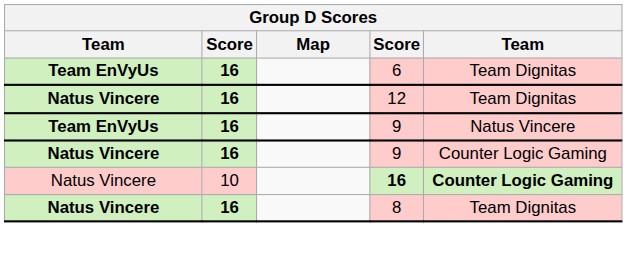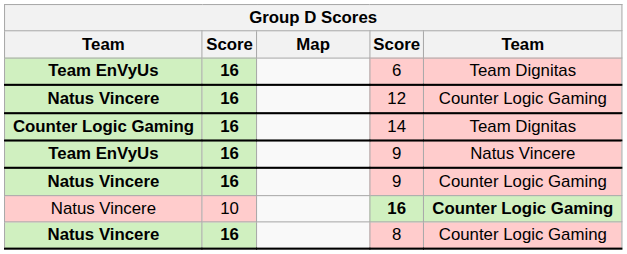12 | column 5: Team Dignitas -> Counter Logic Gaming
+ row: Counter Logic Gaming | 16 | 14 | Team Dignitas
8 | column 5: Team Dignitas -> Counter Logic Gaming
